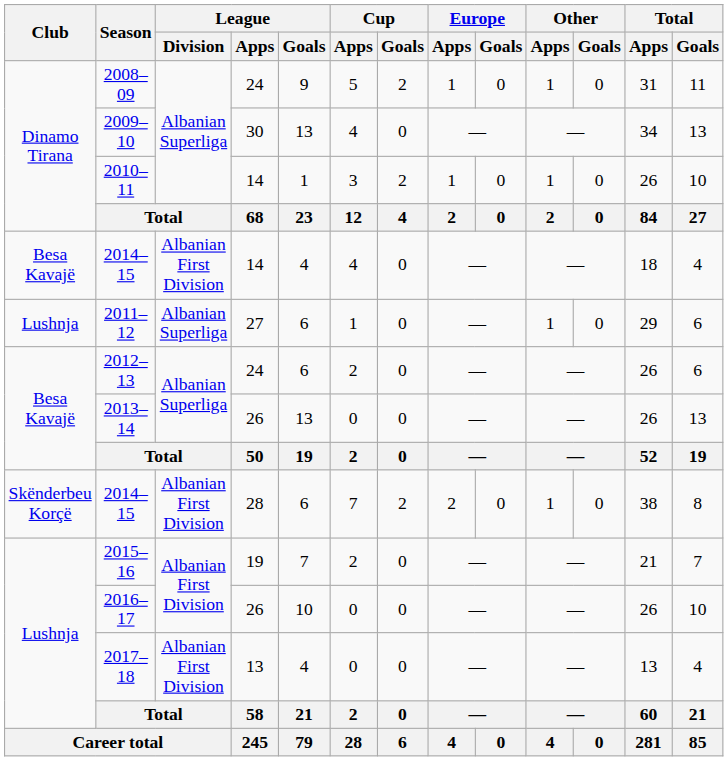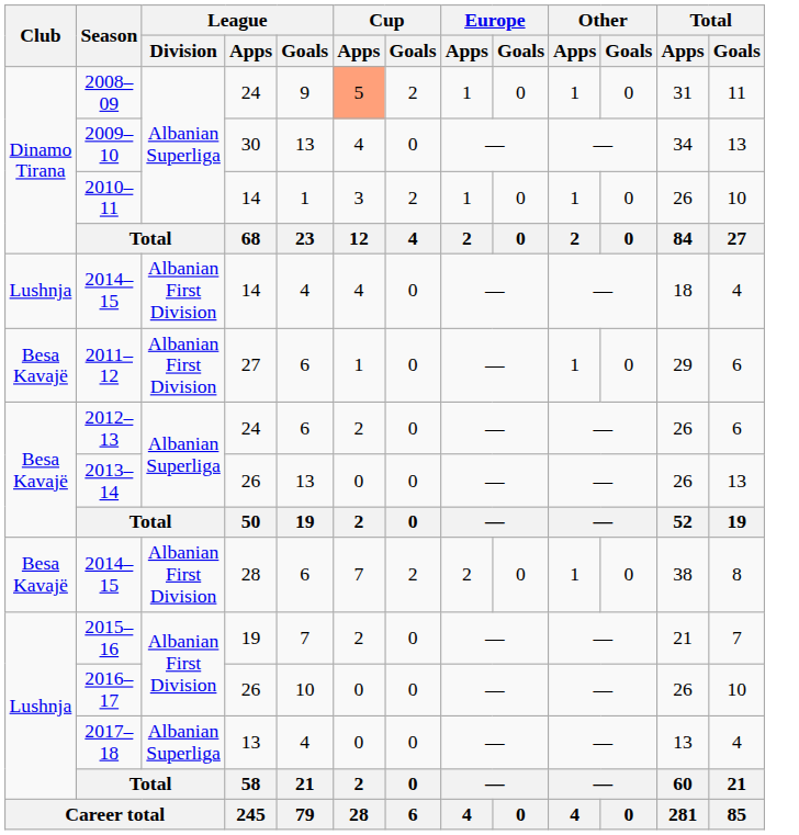2008–09 | Cup / Apps: no background -> lightsalmon background
2014–15 / 14 | Club: Besa Kavajë -> Lushnja
2011–12 | Club: Lushnja -> Besa Kavajë
2011–12 | League / Division: Albanian Superliga -> Albanian First Division
2014–15 / 28 | Club: Skënderbeu Korçë -> Besa Kavajë
2017–18 | League / Division: Albanian First Division -> Albanian Superliga
